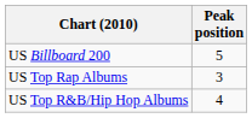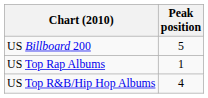US Top Rap Albums | Peak position: 3 -> 1
